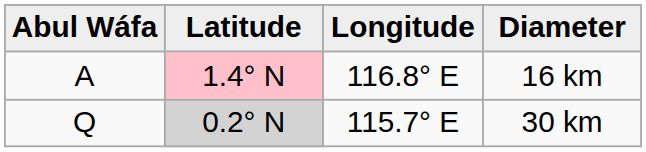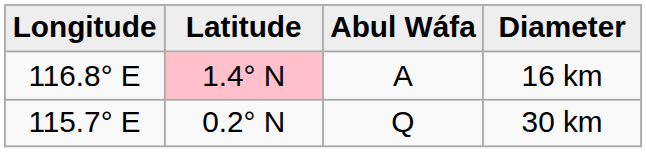columns swapped: Abul Wáfa <-> Longitude
30 km | Latitude: lightgrey background -> no background
